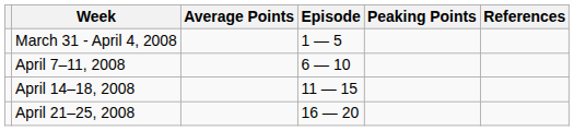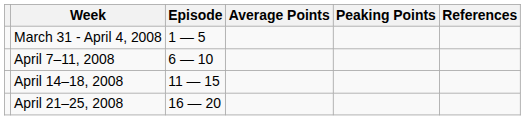columns swapped: Episode <-> Average Points
